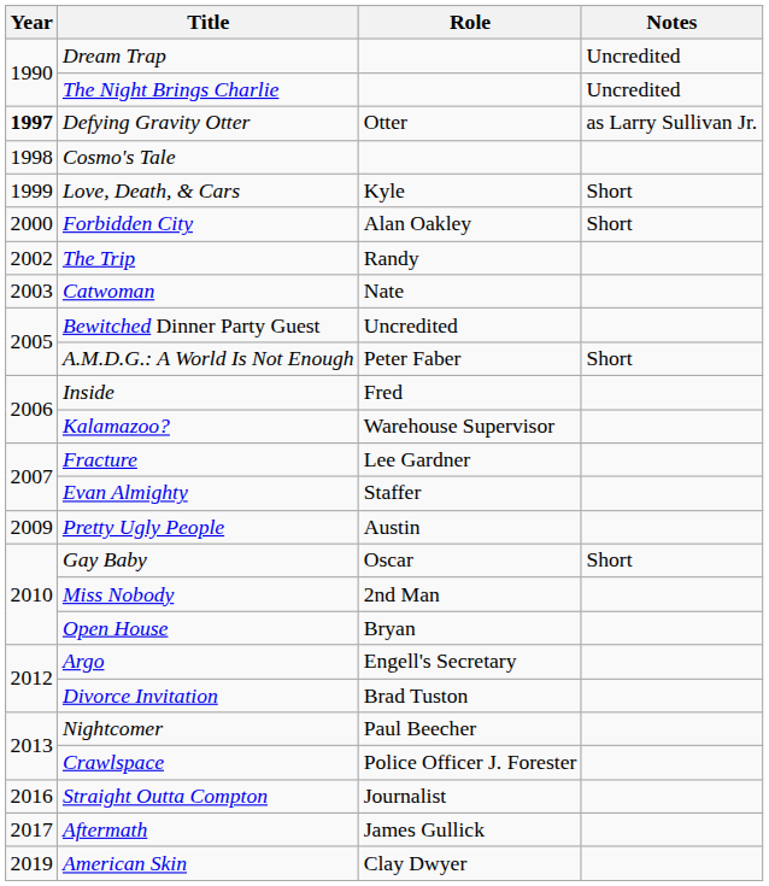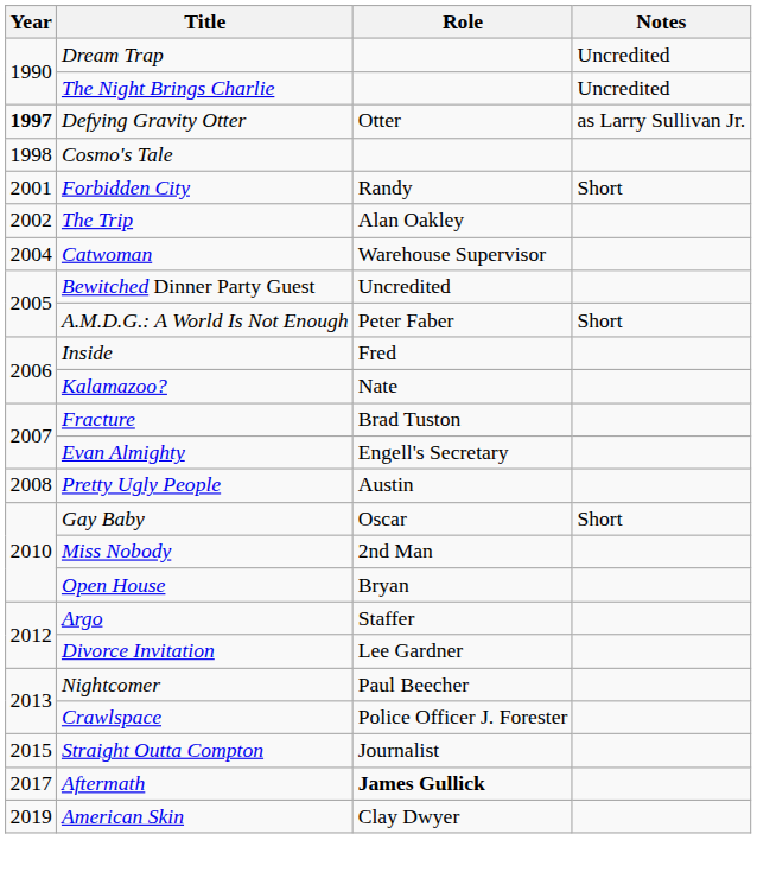- row: 1999 | Love, Death, & Cars | Kyle | Short
Forbidden City | Year: 2000 -> 2001
Forbidden City | Role: Alan Oakley -> Randy
The Trip | Role: Randy -> Alan Oakley
Catwoman | Year: 2003 -> 2004
Catwoman | Role: Nate -> Warehouse Supervisor
Kalamazoo? | Role: Warehouse Supervisor -> Nate
Fracture | Role: Lee Gardner -> Brad Tuston
Evan Almighty | Role: Staffer -> Engell's Secretary
Pretty Ugly People | Year: 2009 -> 2008
Argo | Role: Engell's Secretary -> Staffer
Divorce Invitation | Role: Brad Tuston -> Lee Gardner
Straight Outta Compton | Year: 2016 -> 2015
Aftermath | Role: normal -> bold
